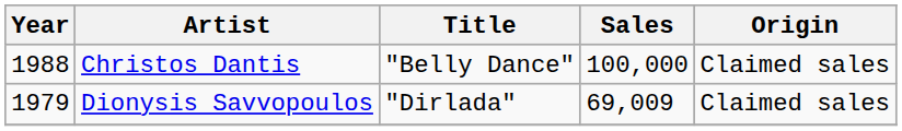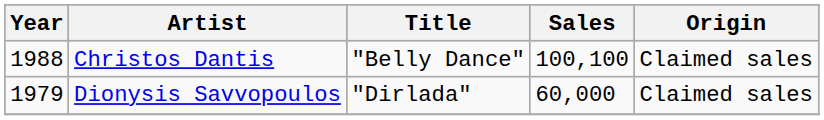Christos Dantis | Sales: 100,000 -> 100,100
Dionysis Savvopoulos | Sales: 69,009 -> 60,000
